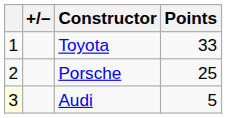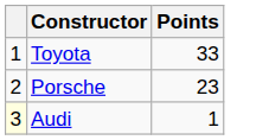- column: +/–
Porsche | Points: 25 -> 23
Audi | Points: 5 -> 1
